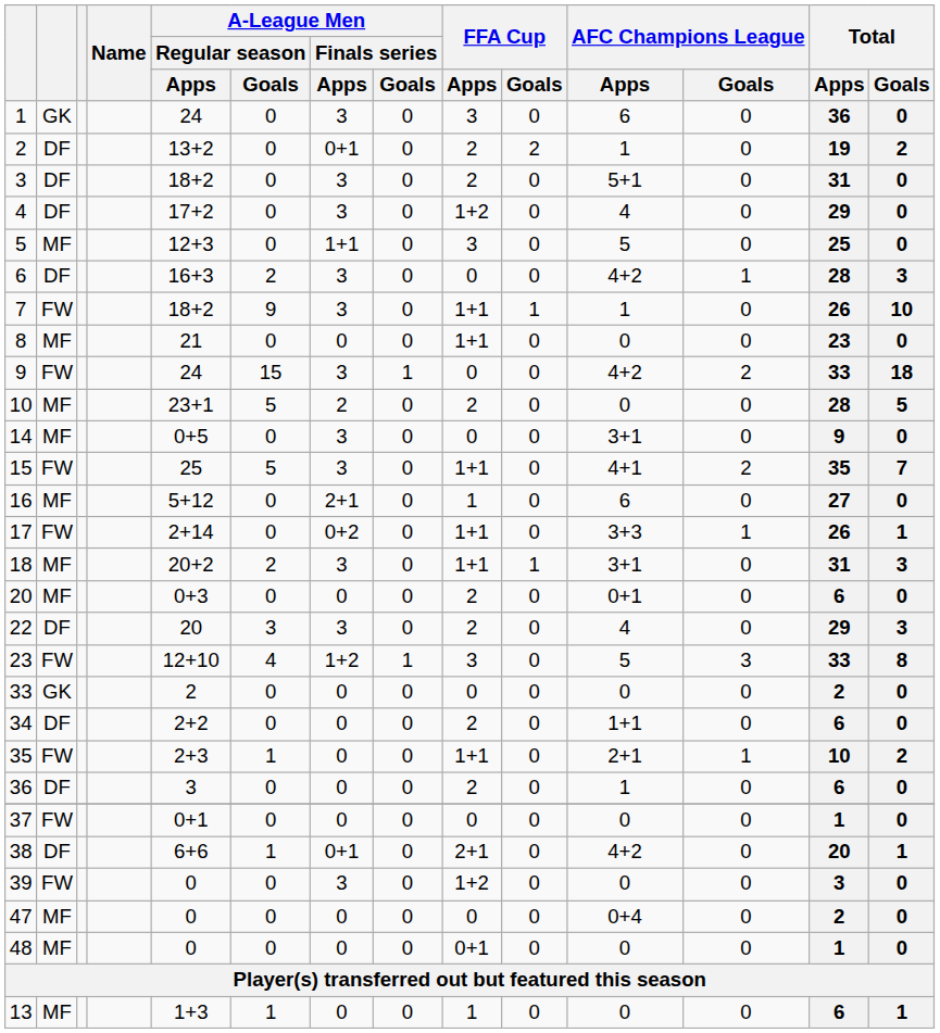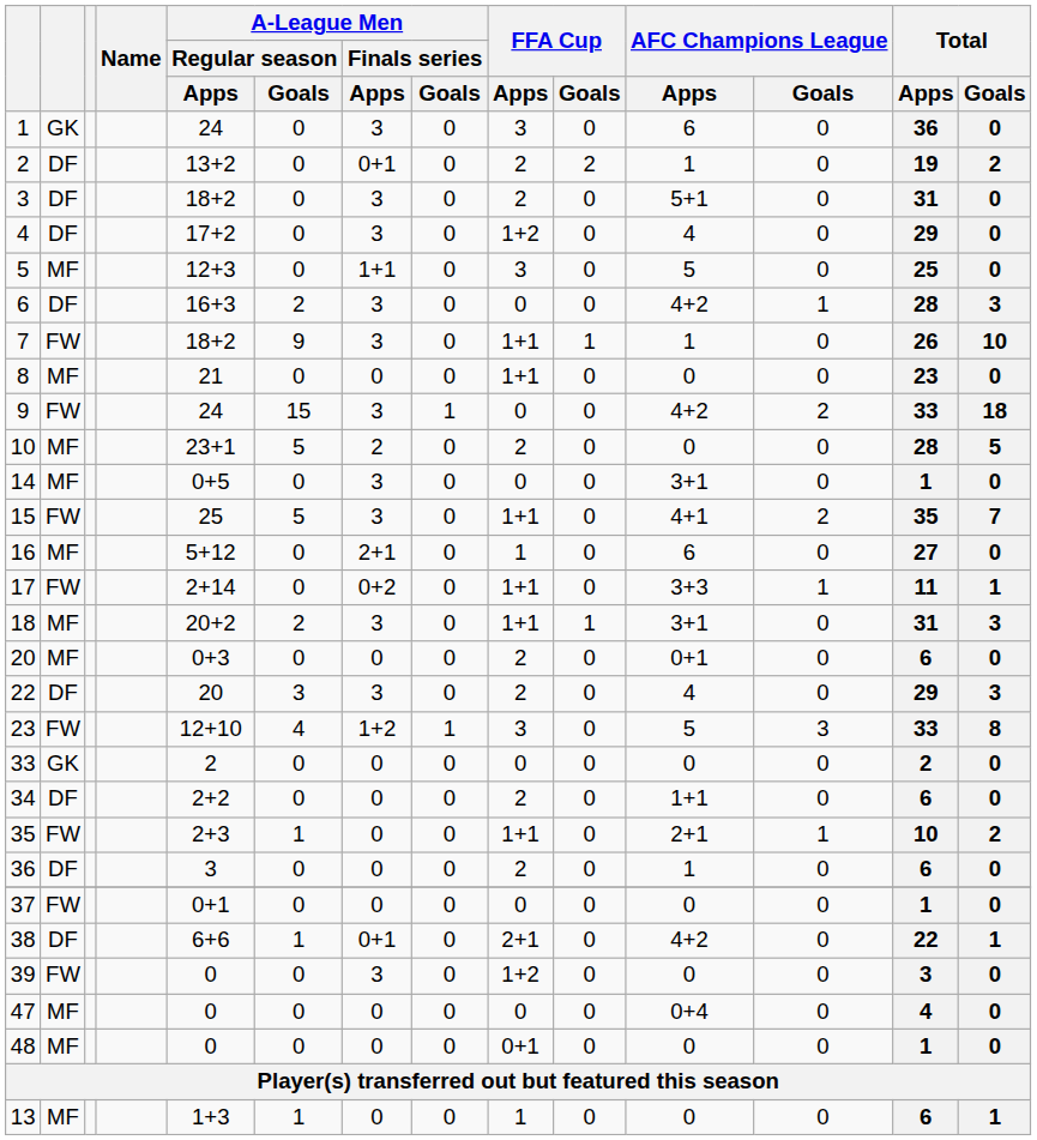14 | Total / Apps: 9 -> 1
17 | Total / Apps: 26 -> 11
38 | Total / Apps: 20 -> 22
47 | Total / Apps: 2 -> 4
